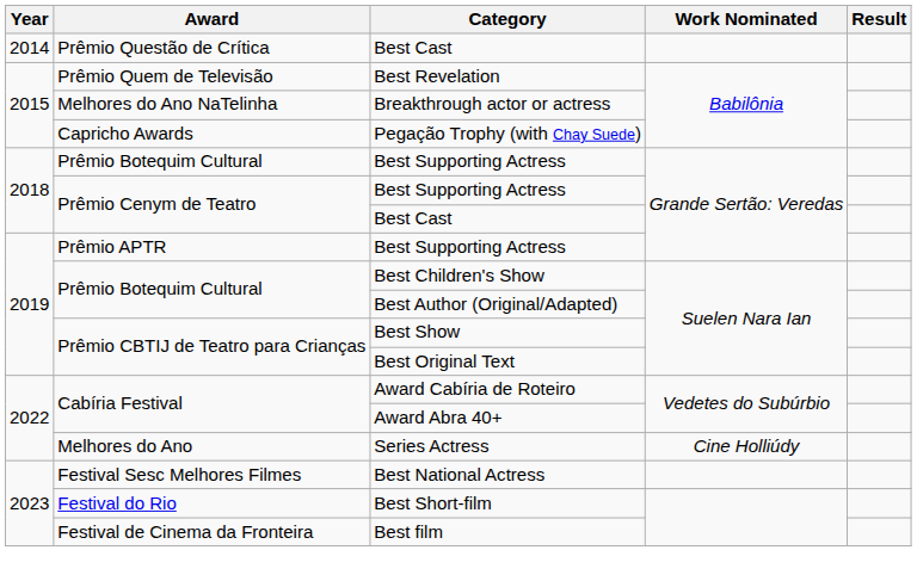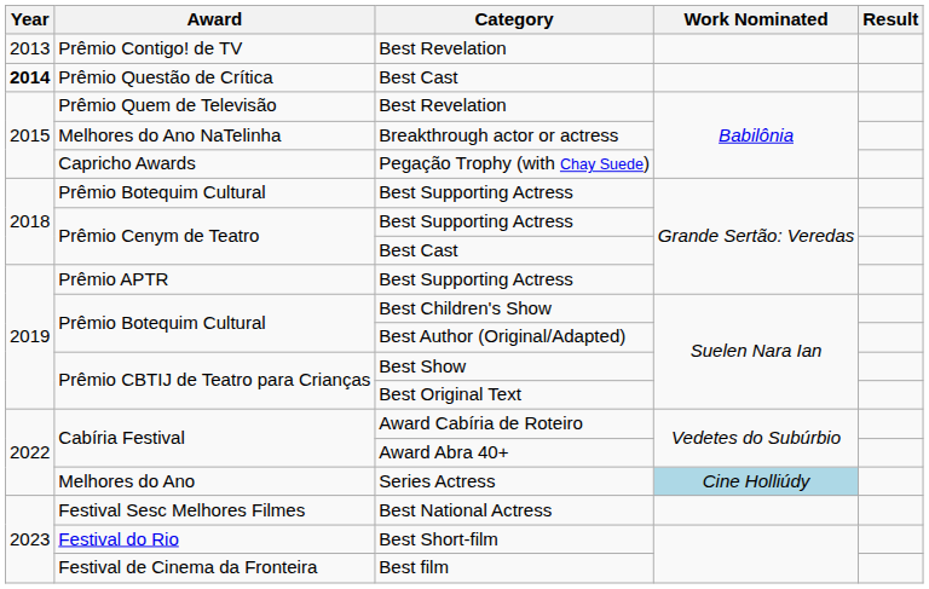+ row: 2013 | Prêmio Contigo! de TV | Best Revelation
Prêmio Questão de Crítica / Best Cast | Year: normal -> bold
Series Actress | Work Nominated: no background -> lightblue background
